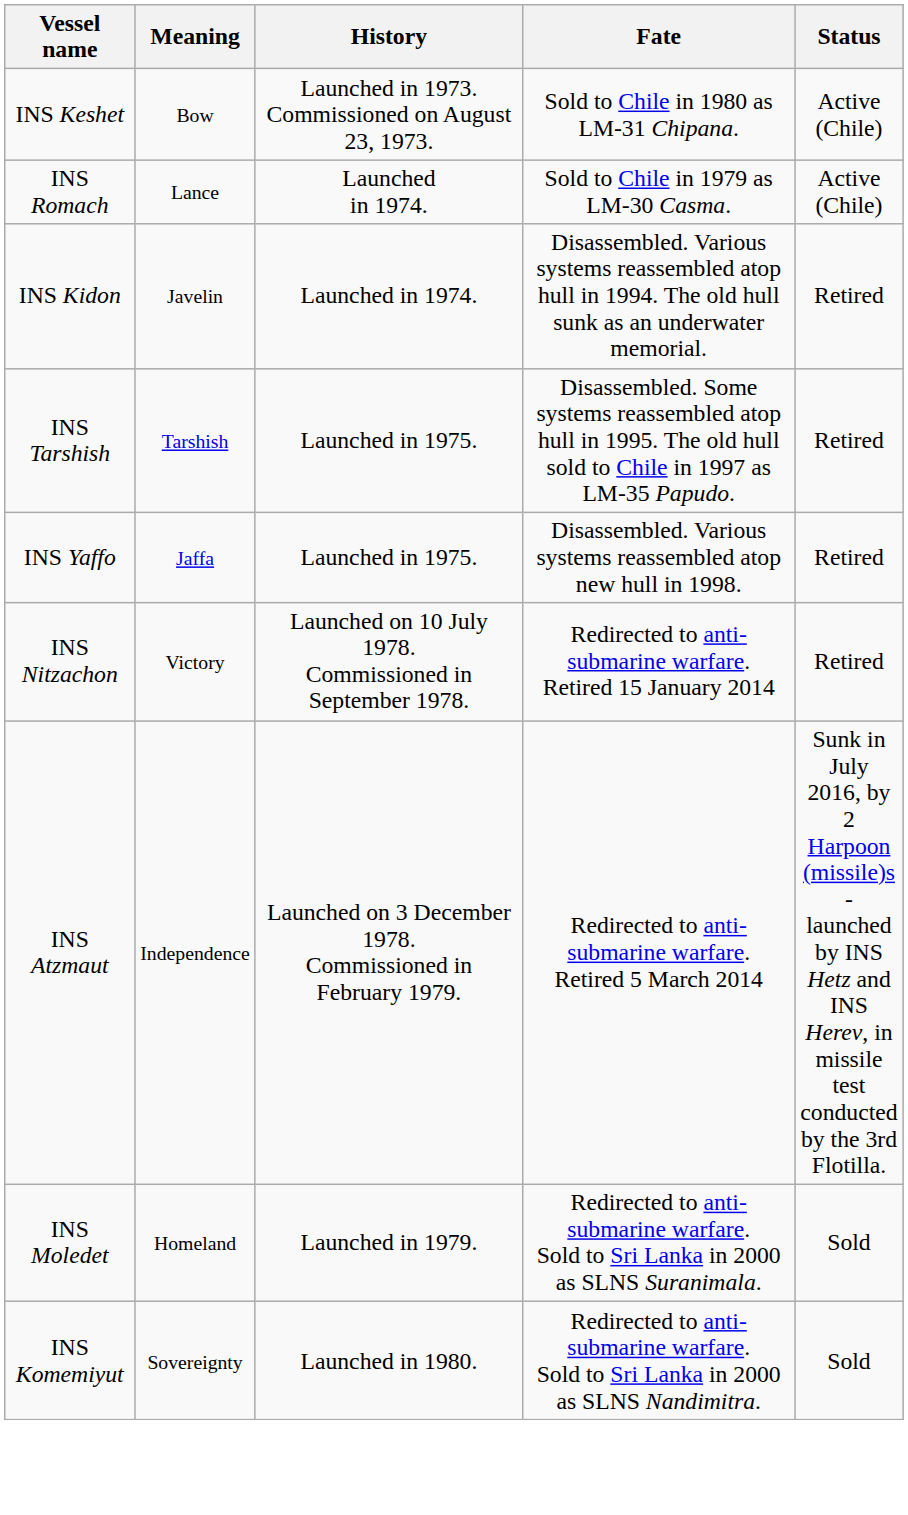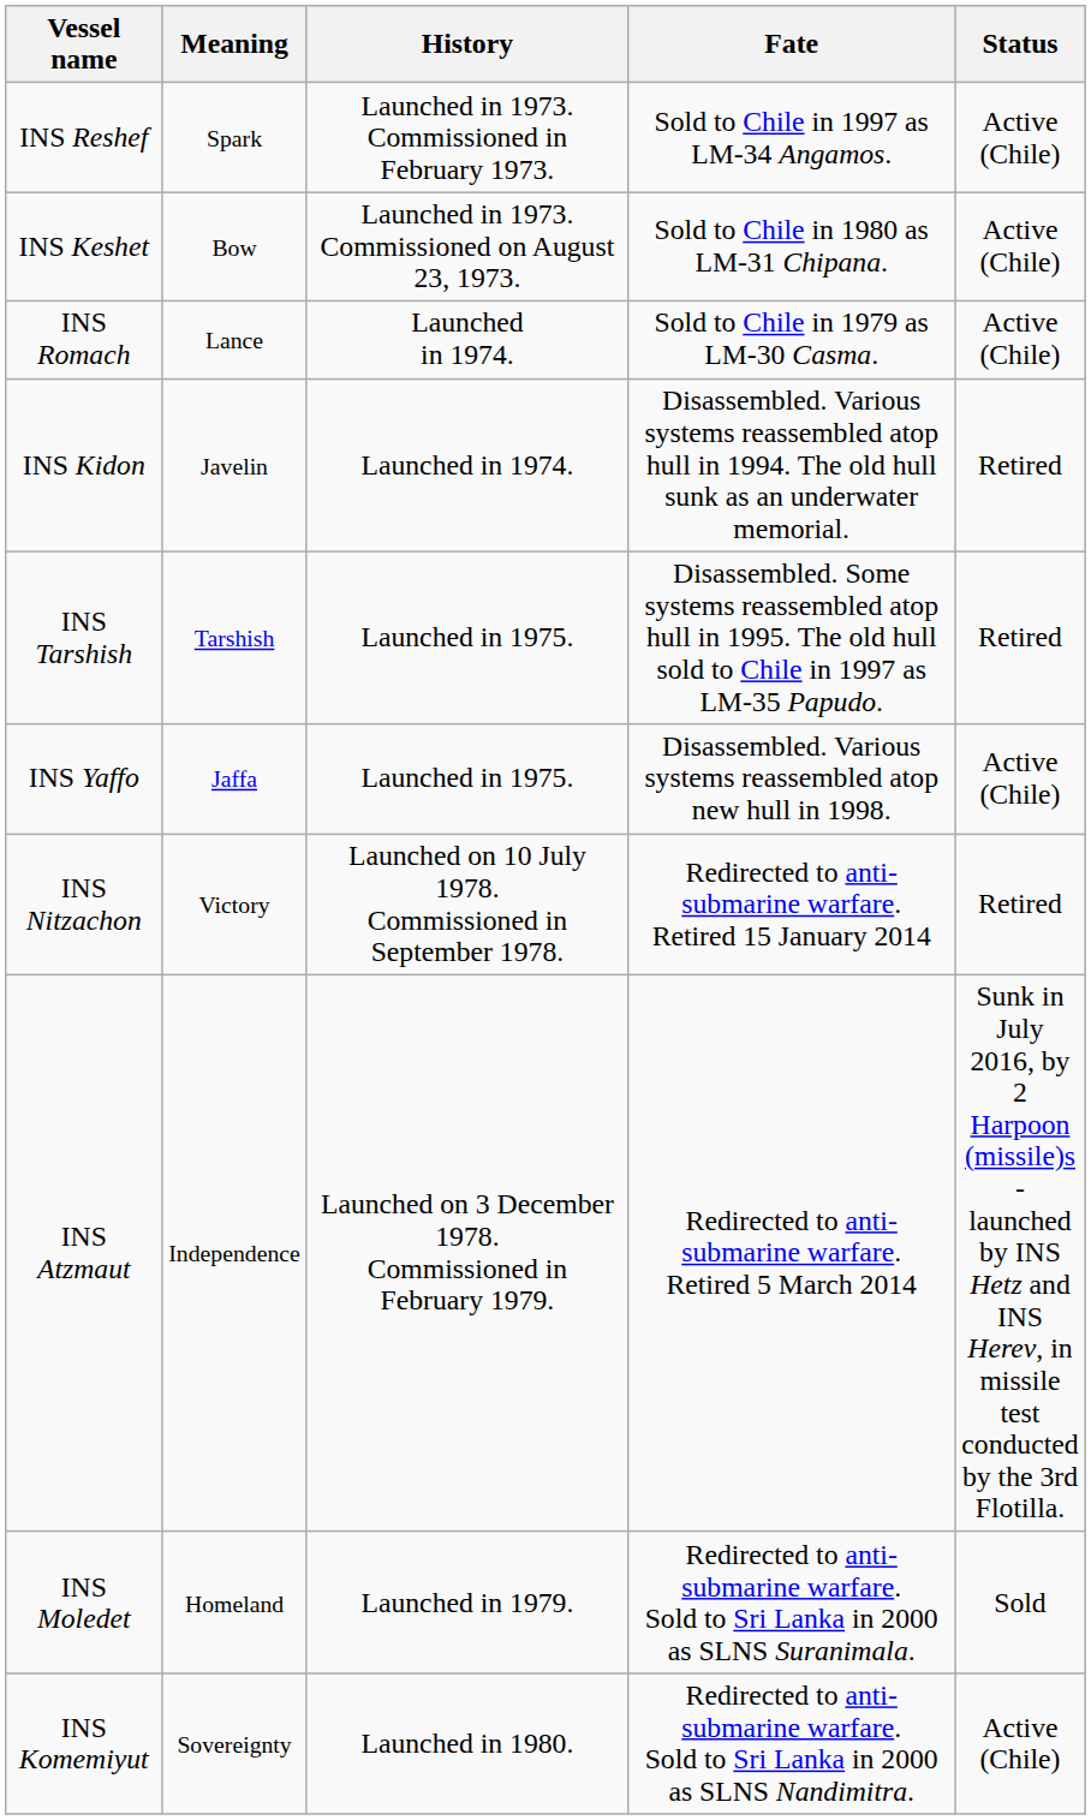+ row: INS Reshef | Spark | Launched in 1973. Commissioned in February 1973. | Sold to Chile in 1997 as LM-34 Angamos. | Active (Chile)
INS Yaffo | Status: Retired -> Active (Chile)
INS Komemiyut | Status: Sold -> Active (Chile)
